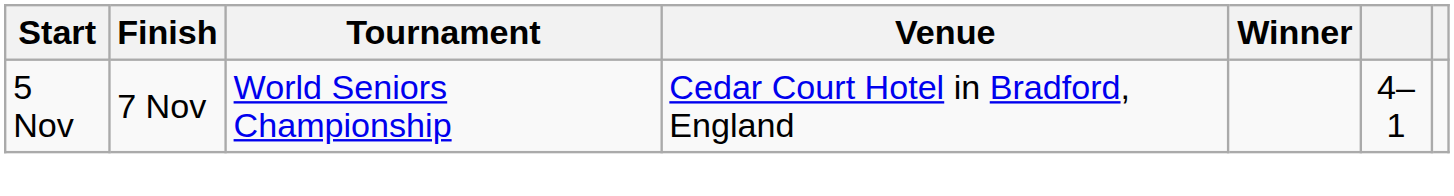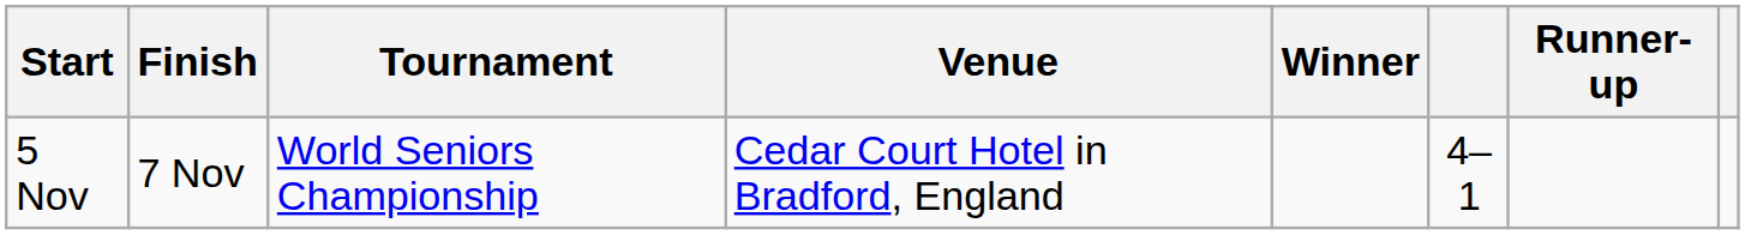+ column: Runner-up
